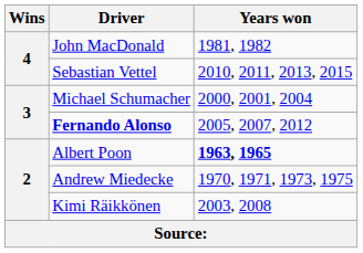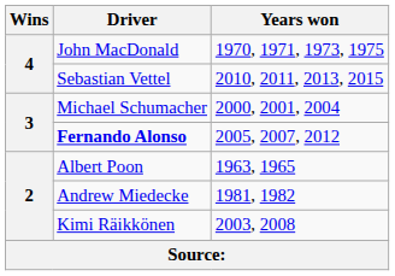John MacDonald | Years won: 1981, 1982 -> 1970, 1971, 1973, 1975
Albert Poon | Years won: bold -> normal
Andrew Miedecke | Years won: 1970, 1971, 1973, 1975 -> 1981, 1982
